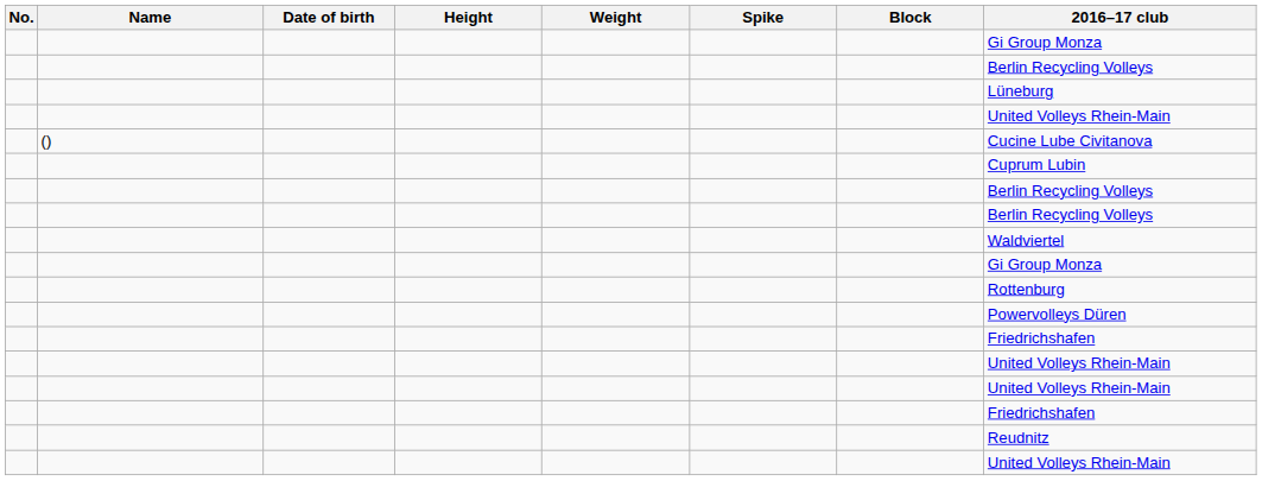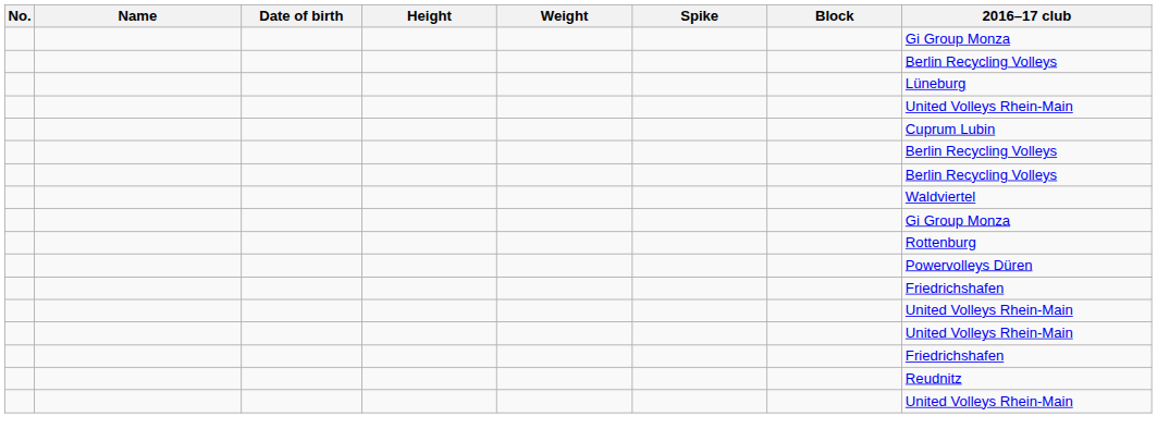- row: () | Cucine Lube Civitanova
